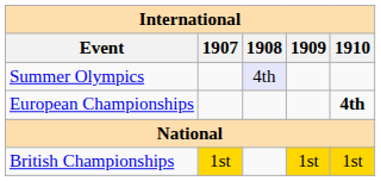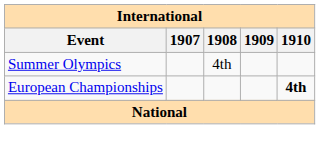Summer Olympics | 1908: lavender background -> no background
- row: British Championships | 1st | 1st | 1st
